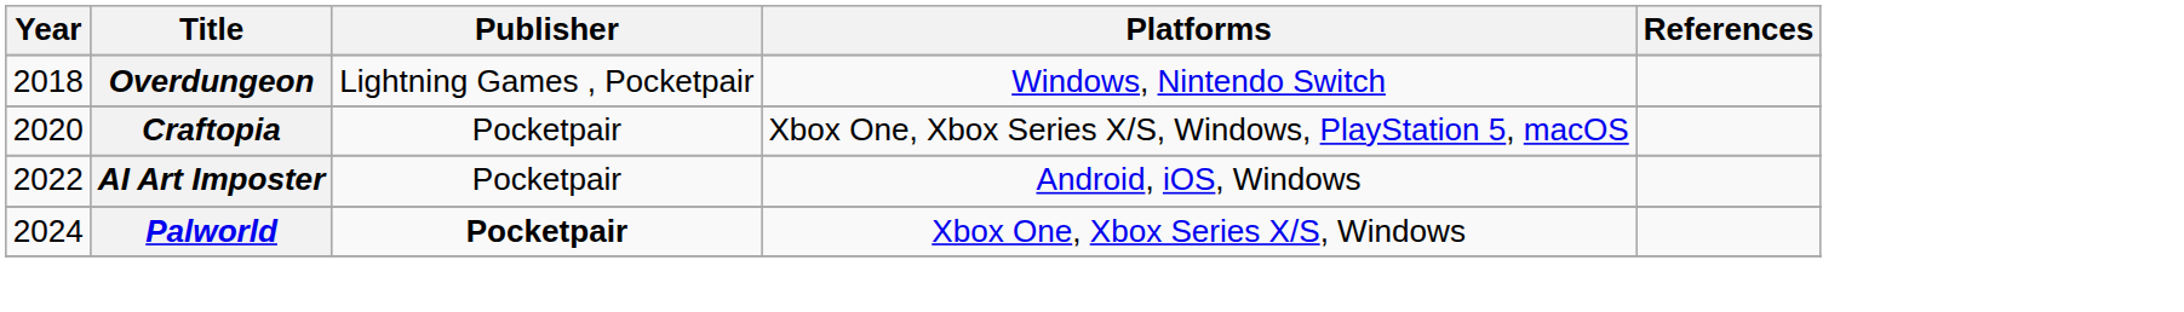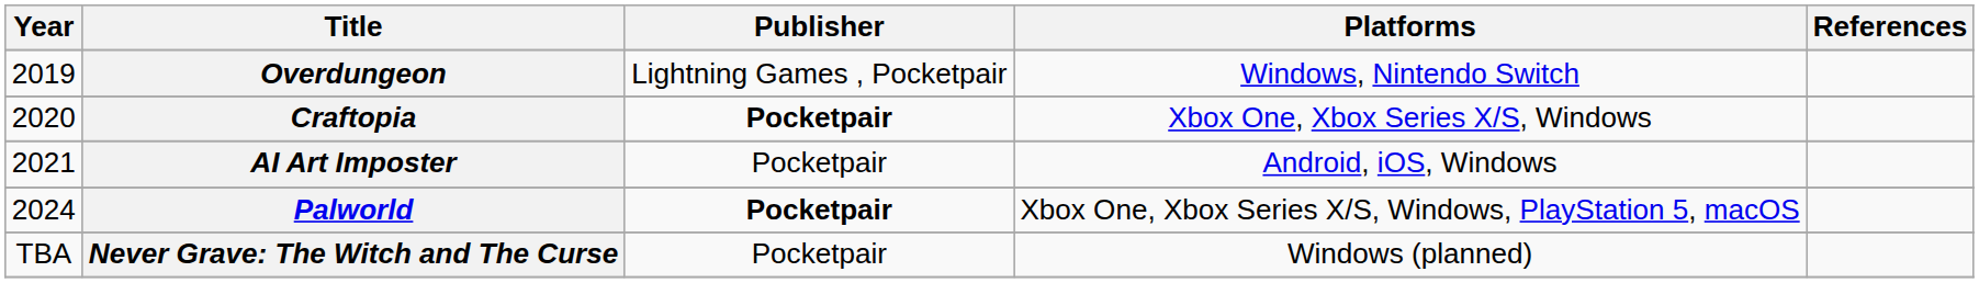Overdungeon | Year: 2018 -> 2019
Craftopia | Publisher: normal -> bold
Craftopia | Platforms: Xbox One, Xbox Series X/S, Windows, PlayStation 5, macOS -> Xbox One, Xbox Series X/S, Windows
AI Art Imposter | Year: 2022 -> 2021
Palworld | Platforms: Xbox One, Xbox Series X/S, Windows -> Xbox One, Xbox Series X/S, Windows, PlayStation 5, macOS
+ row: TBA | Never Grave: The Witch and The Curse | Pocketpair | Windows (planned)
